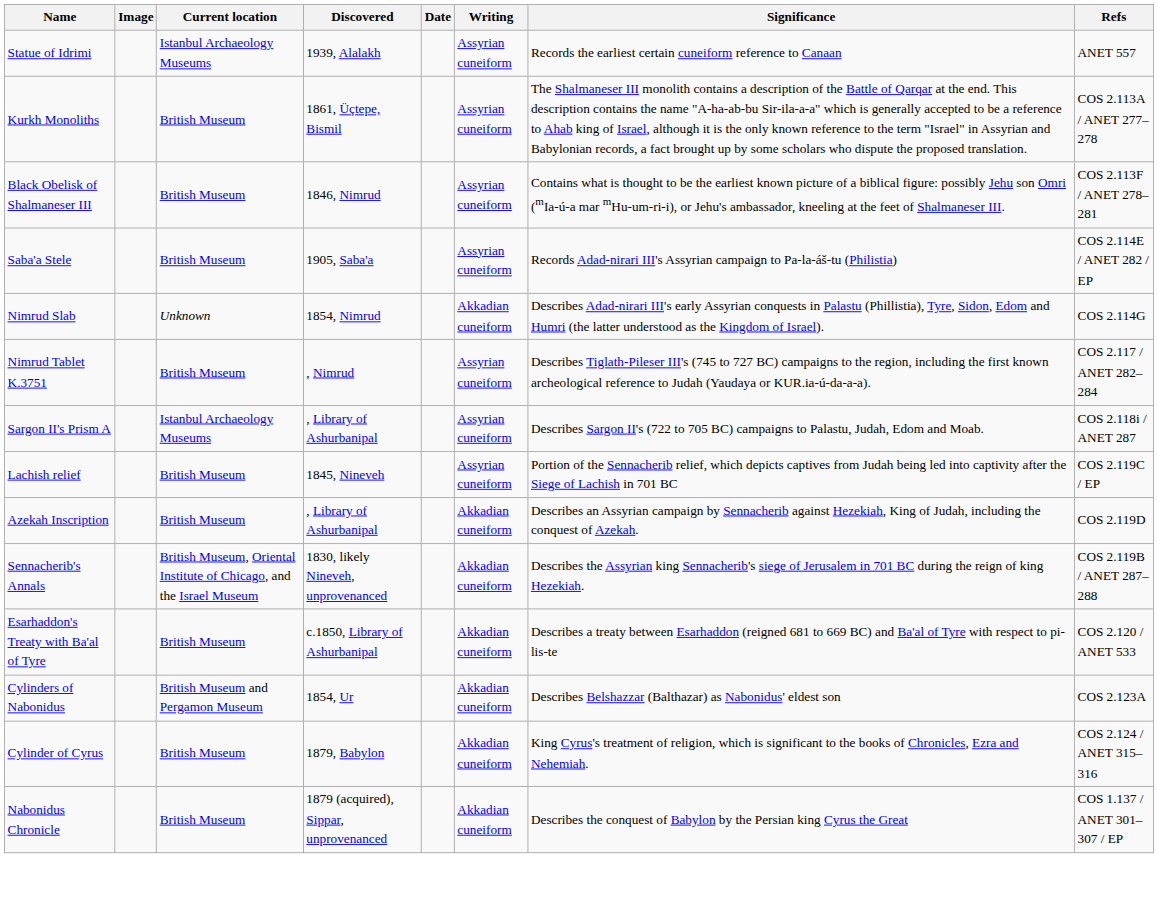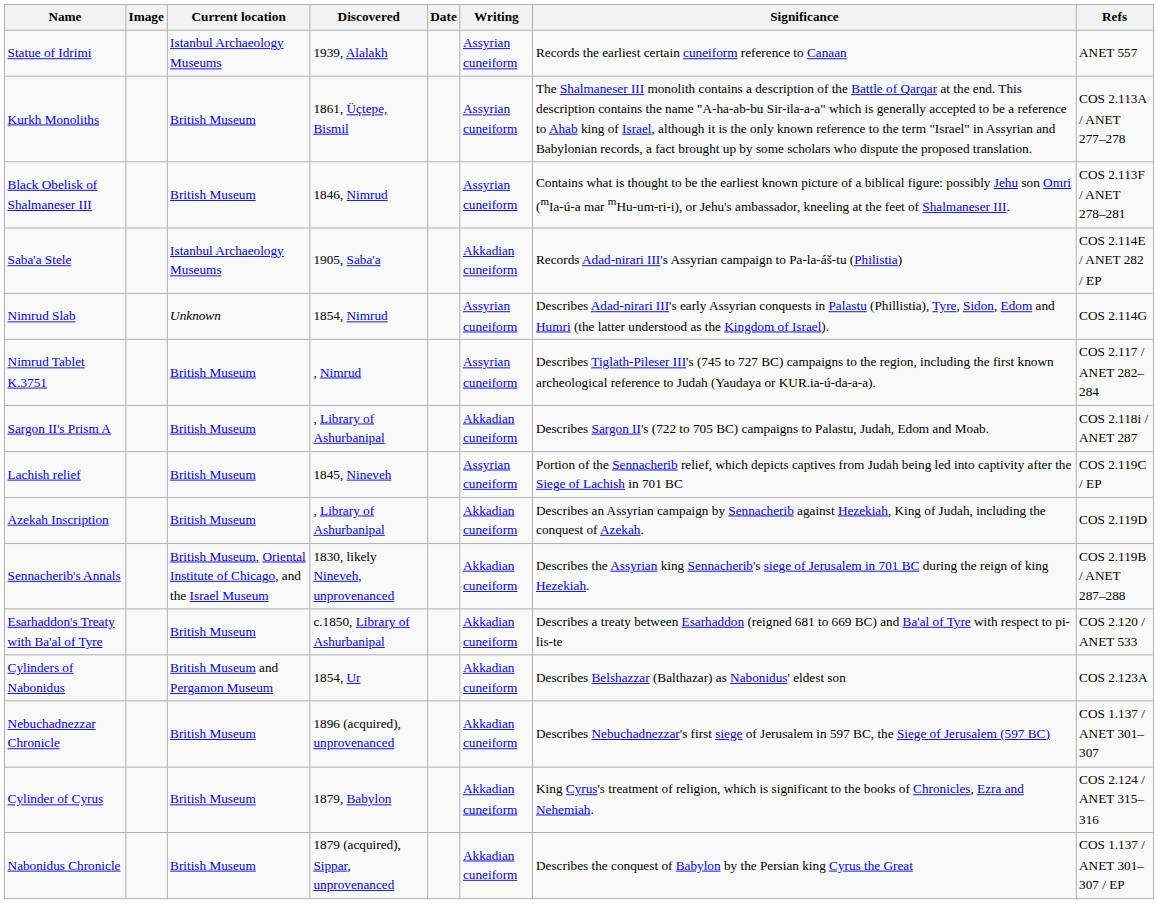Saba'a Stele | Current location: British Museum -> Istanbul Archaeology Museums
Saba'a Stele | Writing: Assyrian cuneiform -> Akkadian cuneiform
Nimrud Slab | Writing: Akkadian cuneiform -> Assyrian cuneiform
Sargon II's Prism A | Current location: Istanbul Archaeology Museums -> British Museum
Sargon II's Prism A | Writing: Assyrian cuneiform -> Akkadian cuneiform
+ row: Nebuchadnezzar Chronicle | British Museum | 1896 (acquired), unprovenanced | Akkadian cuneiform | Describes Nebuchadnezzar's first siege of Jerusalem in 597 BC, the Siege of Jerusalem (597 BC) | COS 1.137 / ANET 301–307
